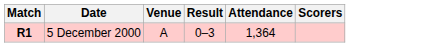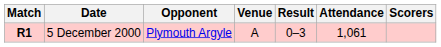+ column: Opponent | Plymouth Argyle
5 December 2000 | Attendance: 1,364 -> 1,061
